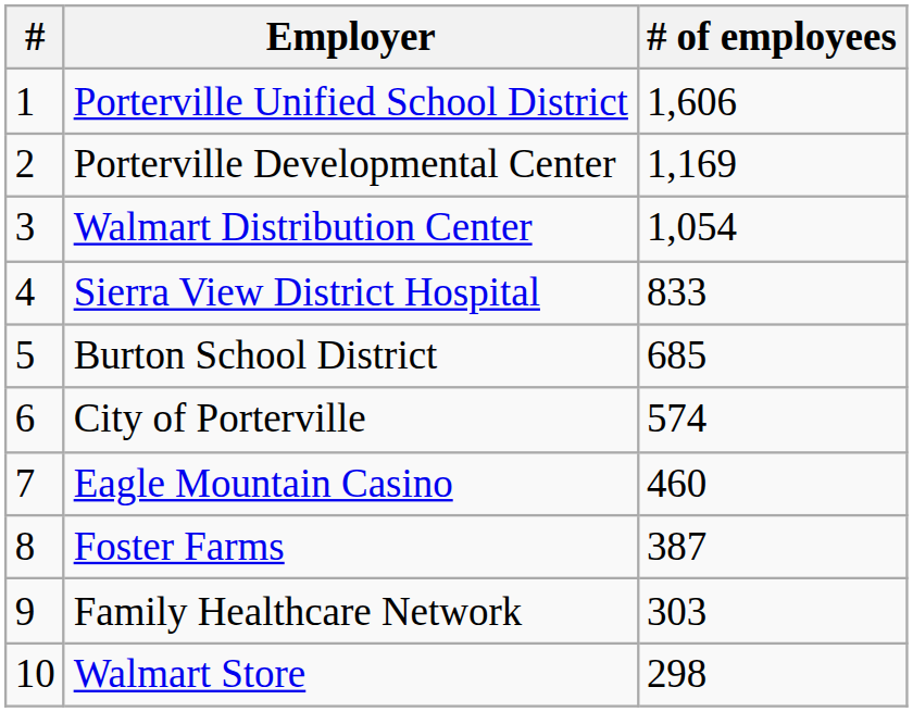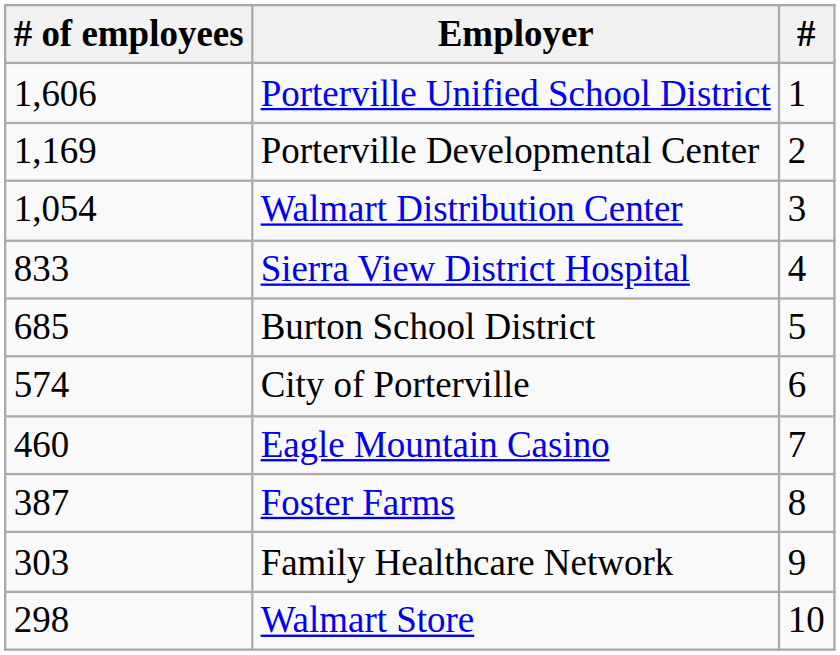columns swapped: # <-> # of employees
